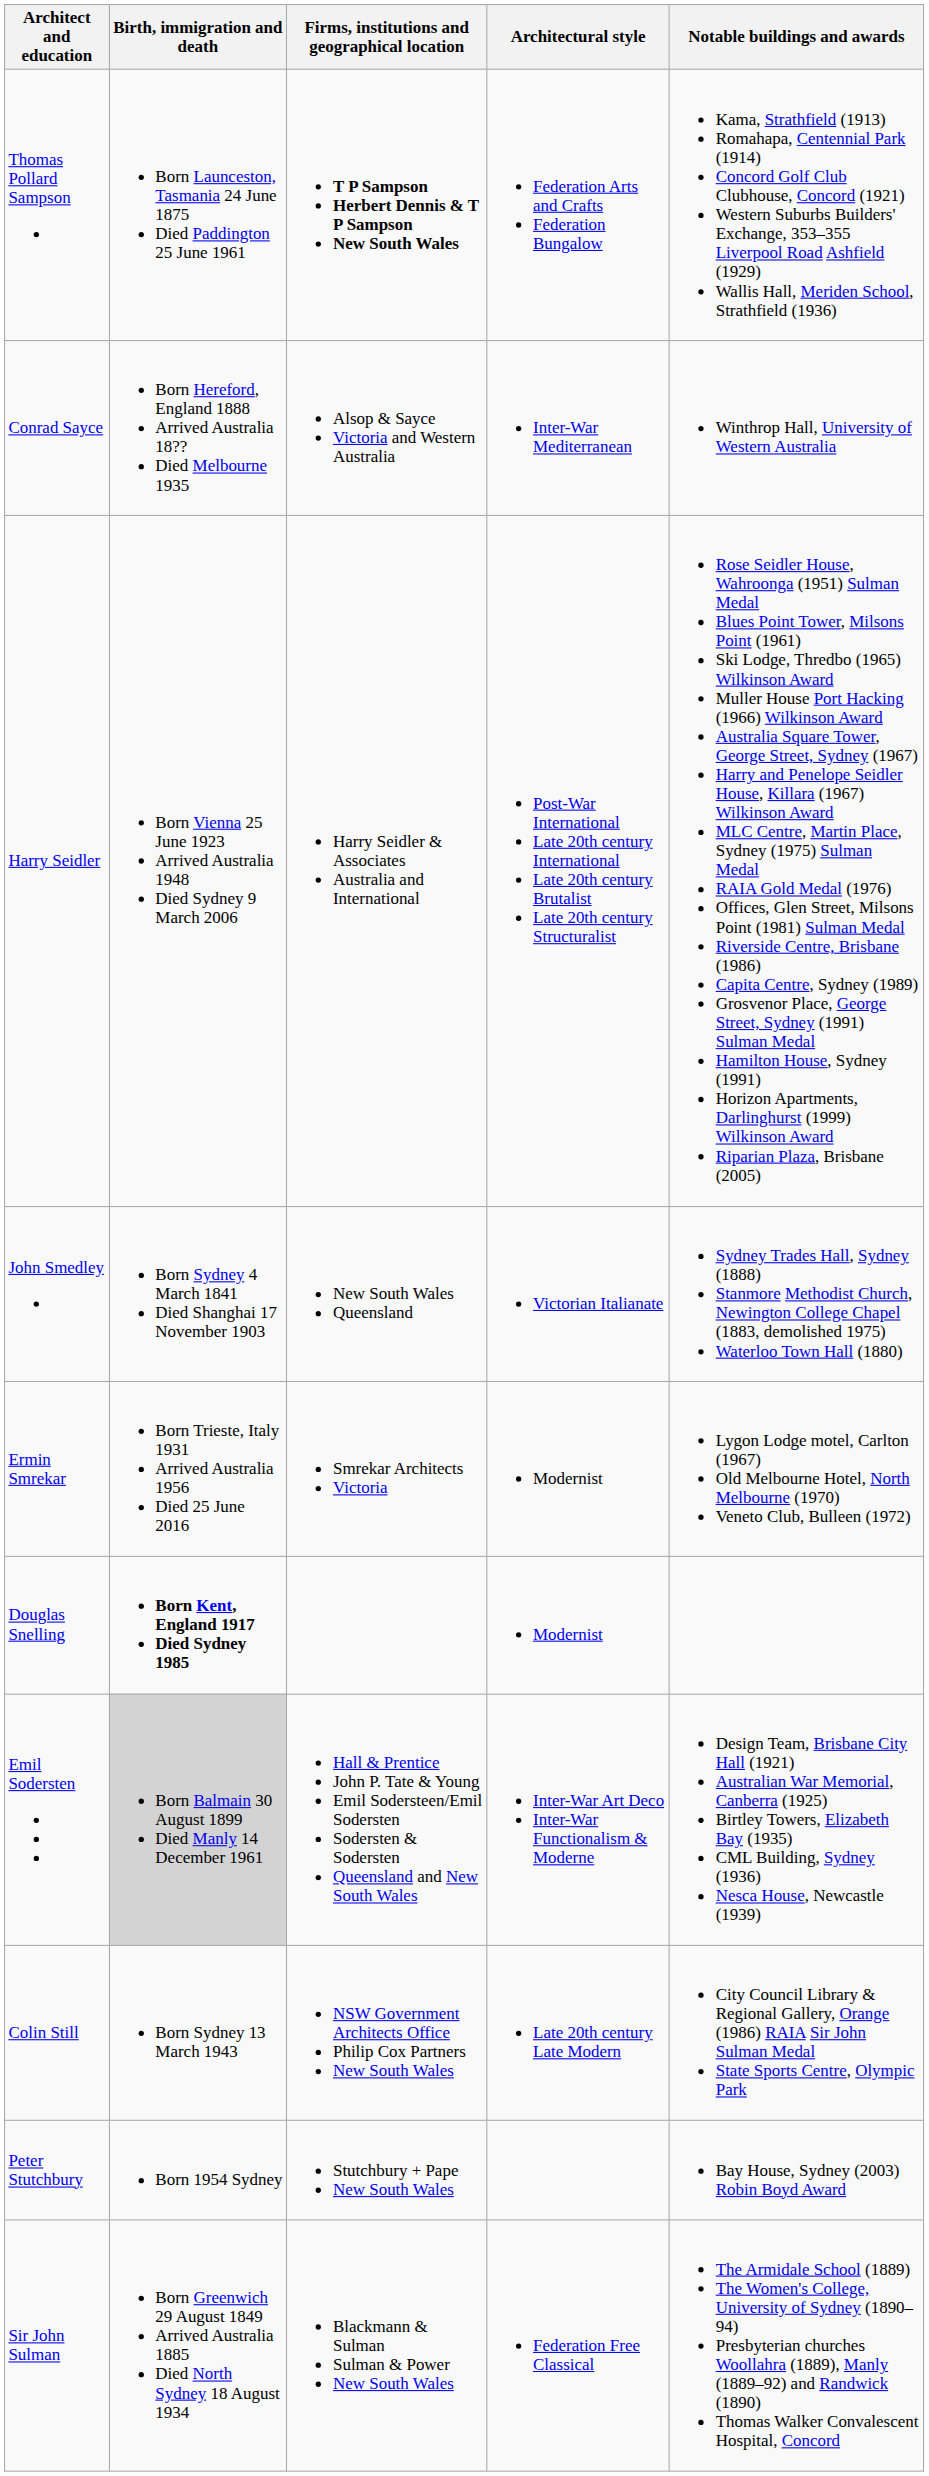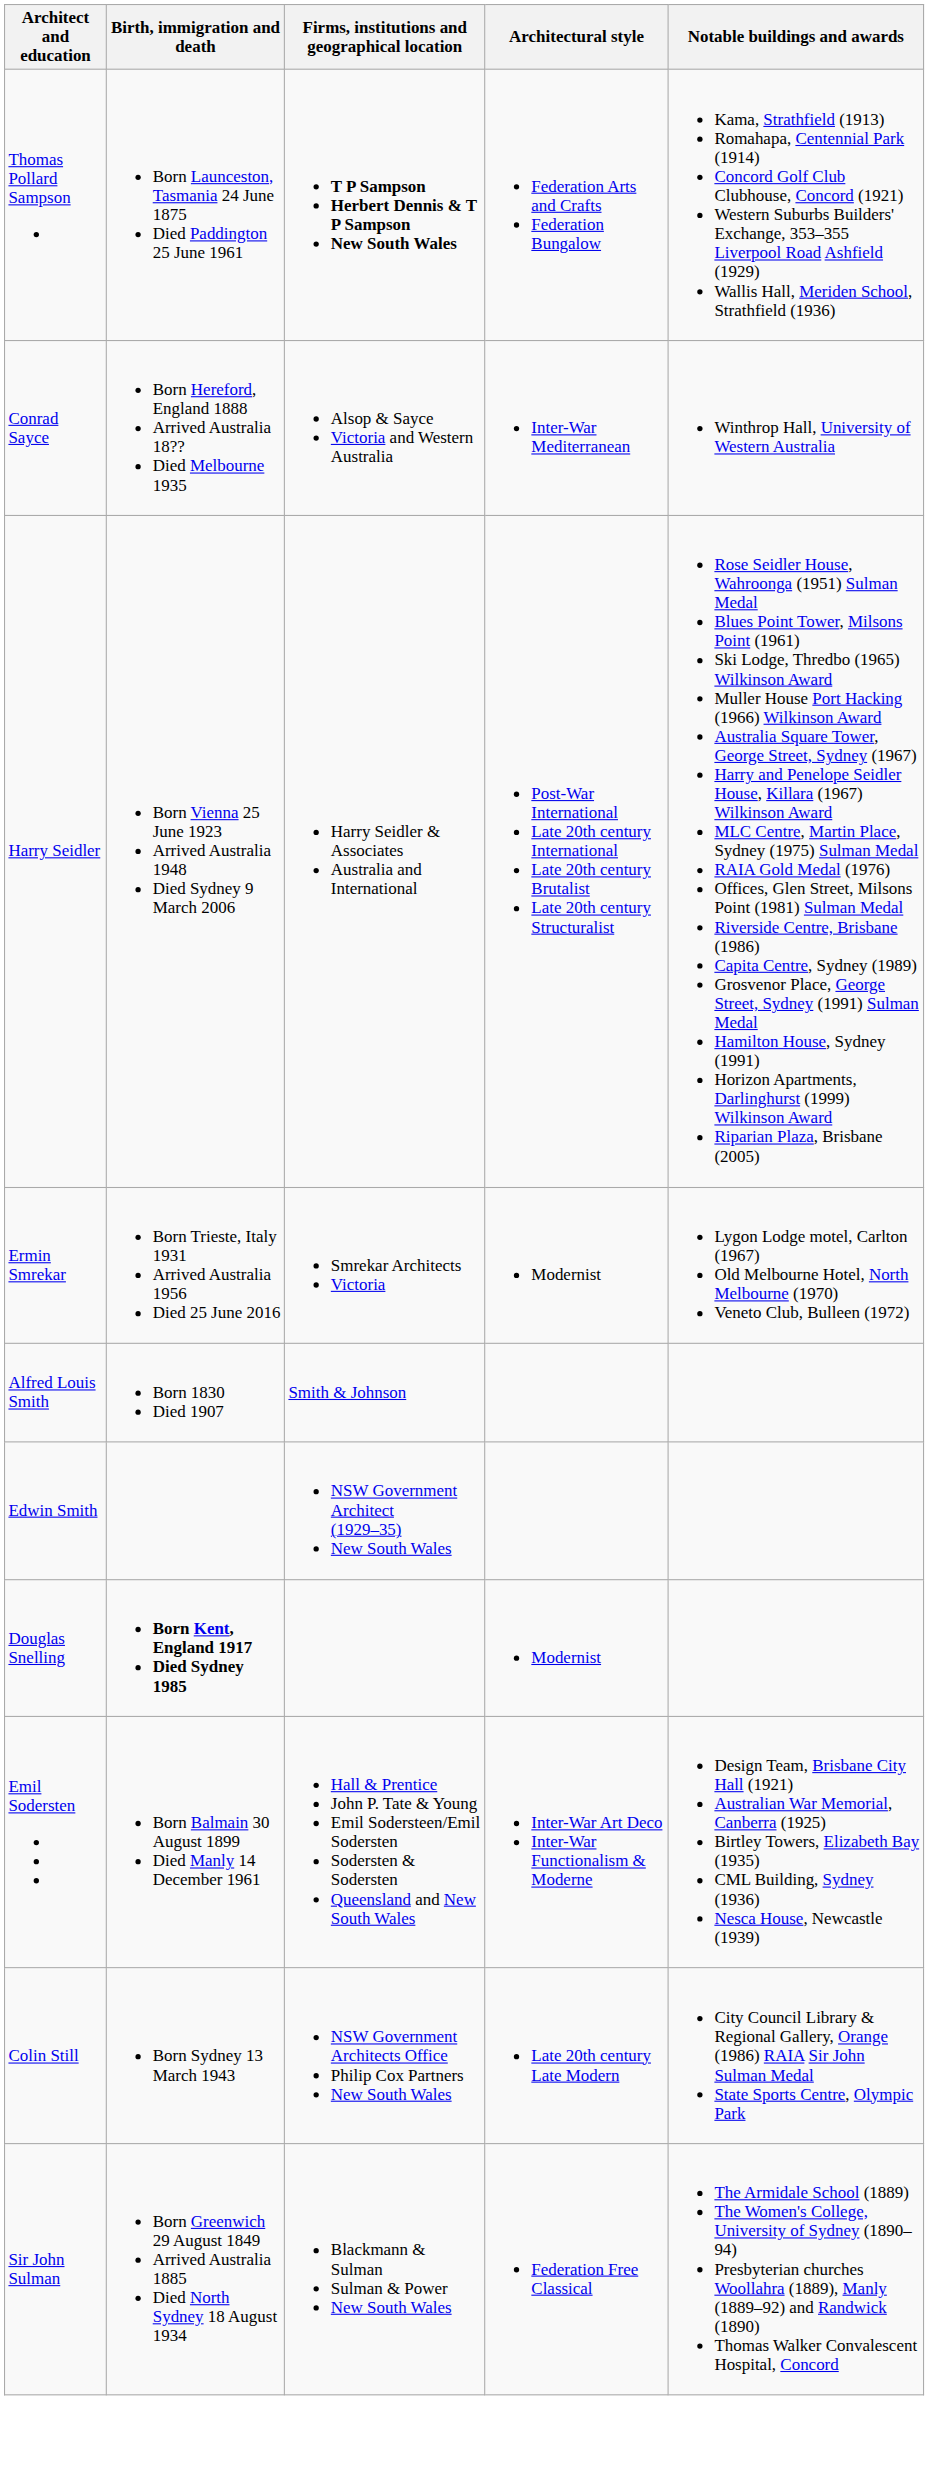- row: John Smedley | Born Sydney 4 March 1841 Died Shanghai 17 November 1903 | New South Wales Queensland | Victorian Italianate | Sydney Trades Hall, Sydney (1888) Stanmore Methodist Church, Newington College Chapel (1883, demolished 1975) Waterloo Town Hall (1880)
+ row: Alfred Louis Smith | Born 1830 Died 1907 | Smith & Johnson
+ row: Edwin Smith | NSW Government Architect (1929–35) New South Wales
Emil Sodersten | Birth, immigration and death: lightgrey background -> no background
- row: Peter Stutchbury | Born 1954 Sydney | Stutchbury + Pape New South Wales | Bay House, Sydney (2003) Robin Boyd Award
